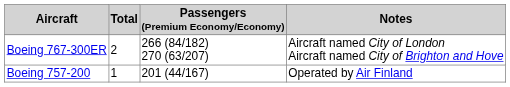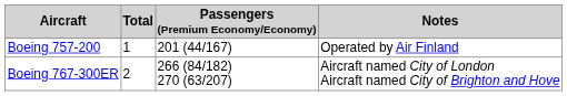rows swapped: Boeing 757-200 <-> Boeing 767-300ER
